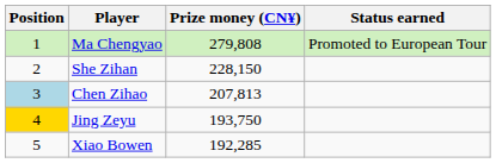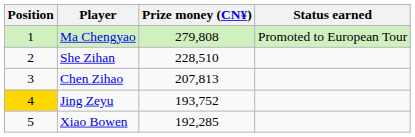She Zihan | Prize money (CN¥): 228,150 -> 228,510
Chen Zihao | Position: lightblue background -> no background
Jing Zeyu | Prize money (CN¥): 193,750 -> 193,752
